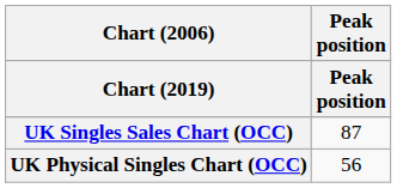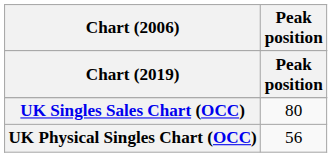UK Singles Sales Chart (OCC) | Peak position: 87 -> 80
